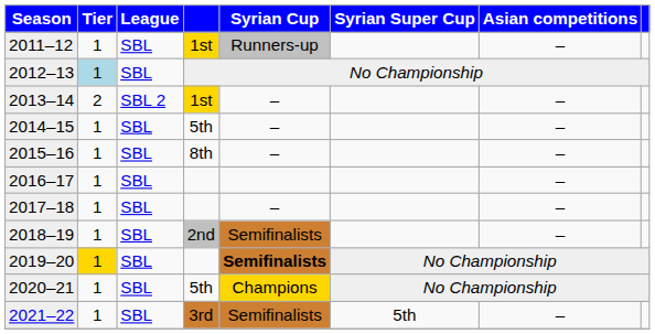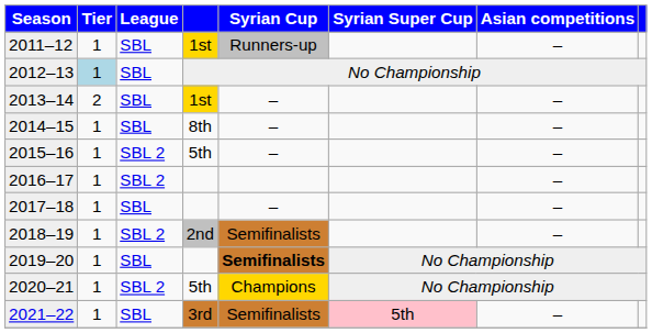2013–14 | League: SBL 2 -> SBL
2014–15 | column 4: 5th -> 8th
2015–16 | League: SBL -> SBL 2
2015–16 | column 4: 8th -> 5th
2016–17 | League: SBL -> SBL 2
2018–19 | League: SBL -> SBL 2
2019–20 | Tier: gold background -> no background
2020–21 | League: SBL -> SBL 2
2021–22 | Syrian Super Cup: no background -> pink background
